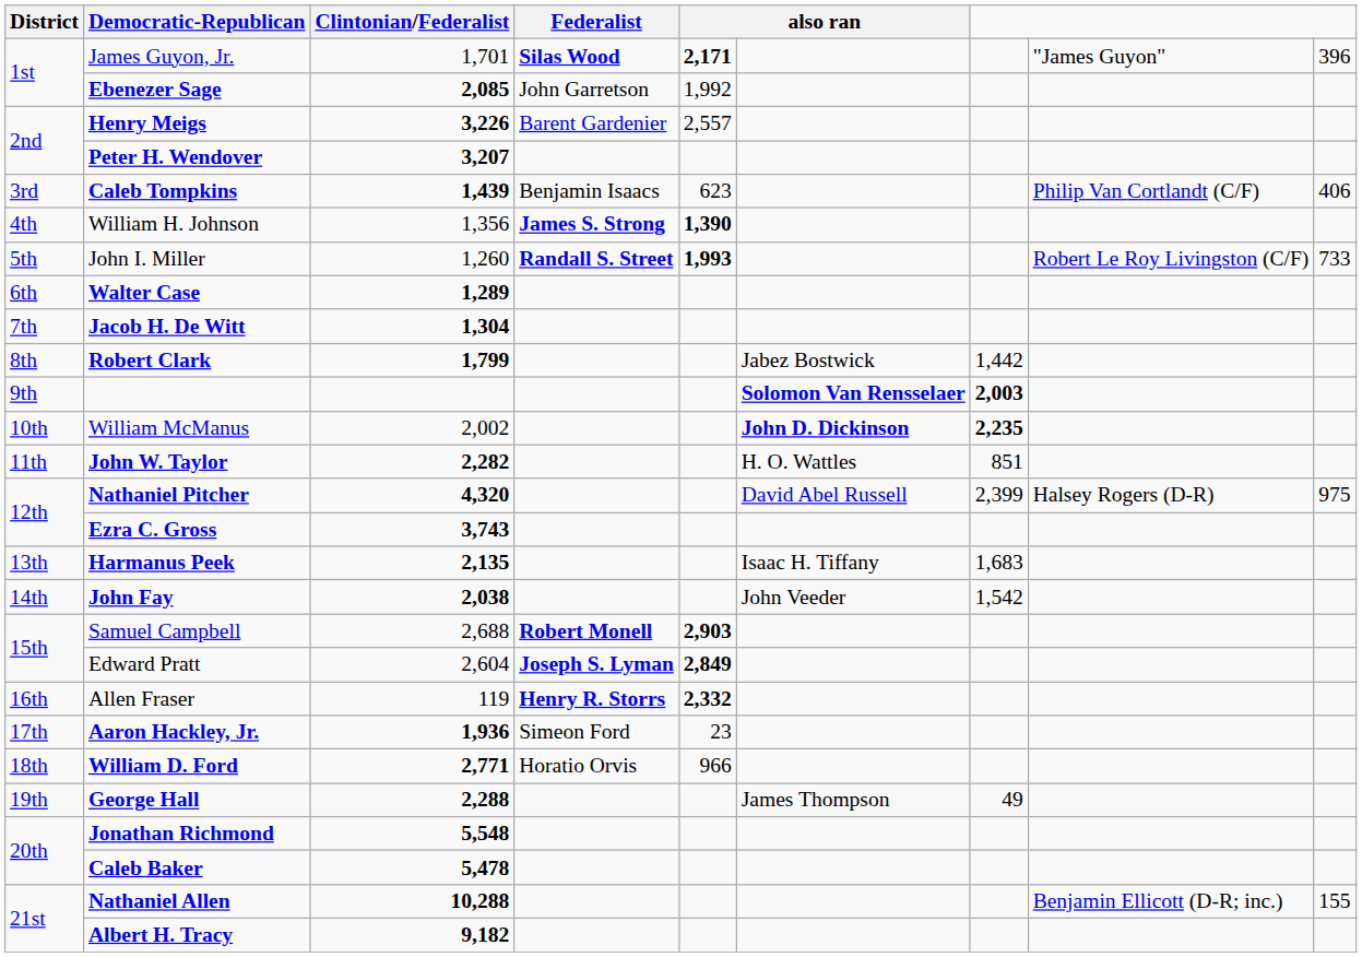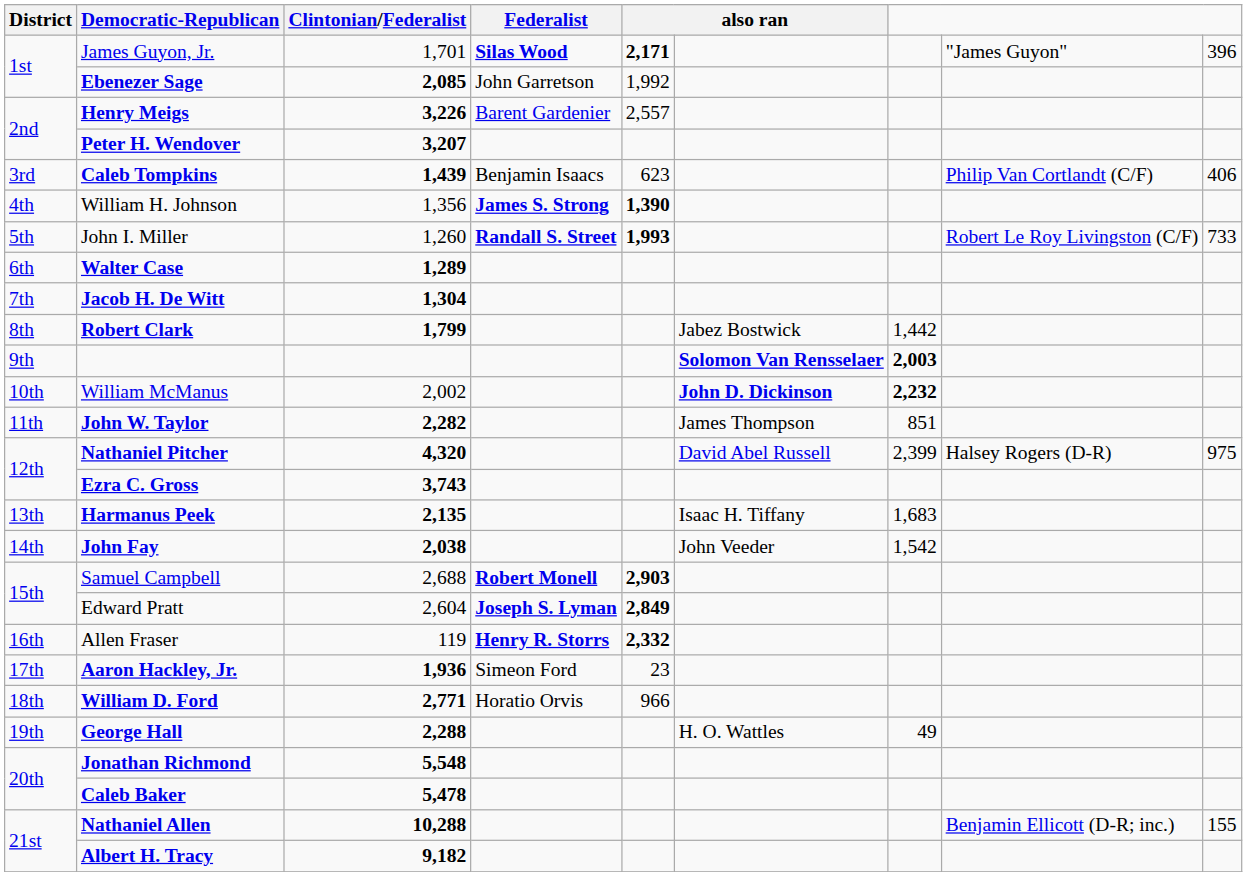William McManus | column 7: 2,235 -> 2,232
John W. Taylor | column 6: H. O. Wattles -> James Thompson
George Hall | column 6: James Thompson -> H. O. Wattles
